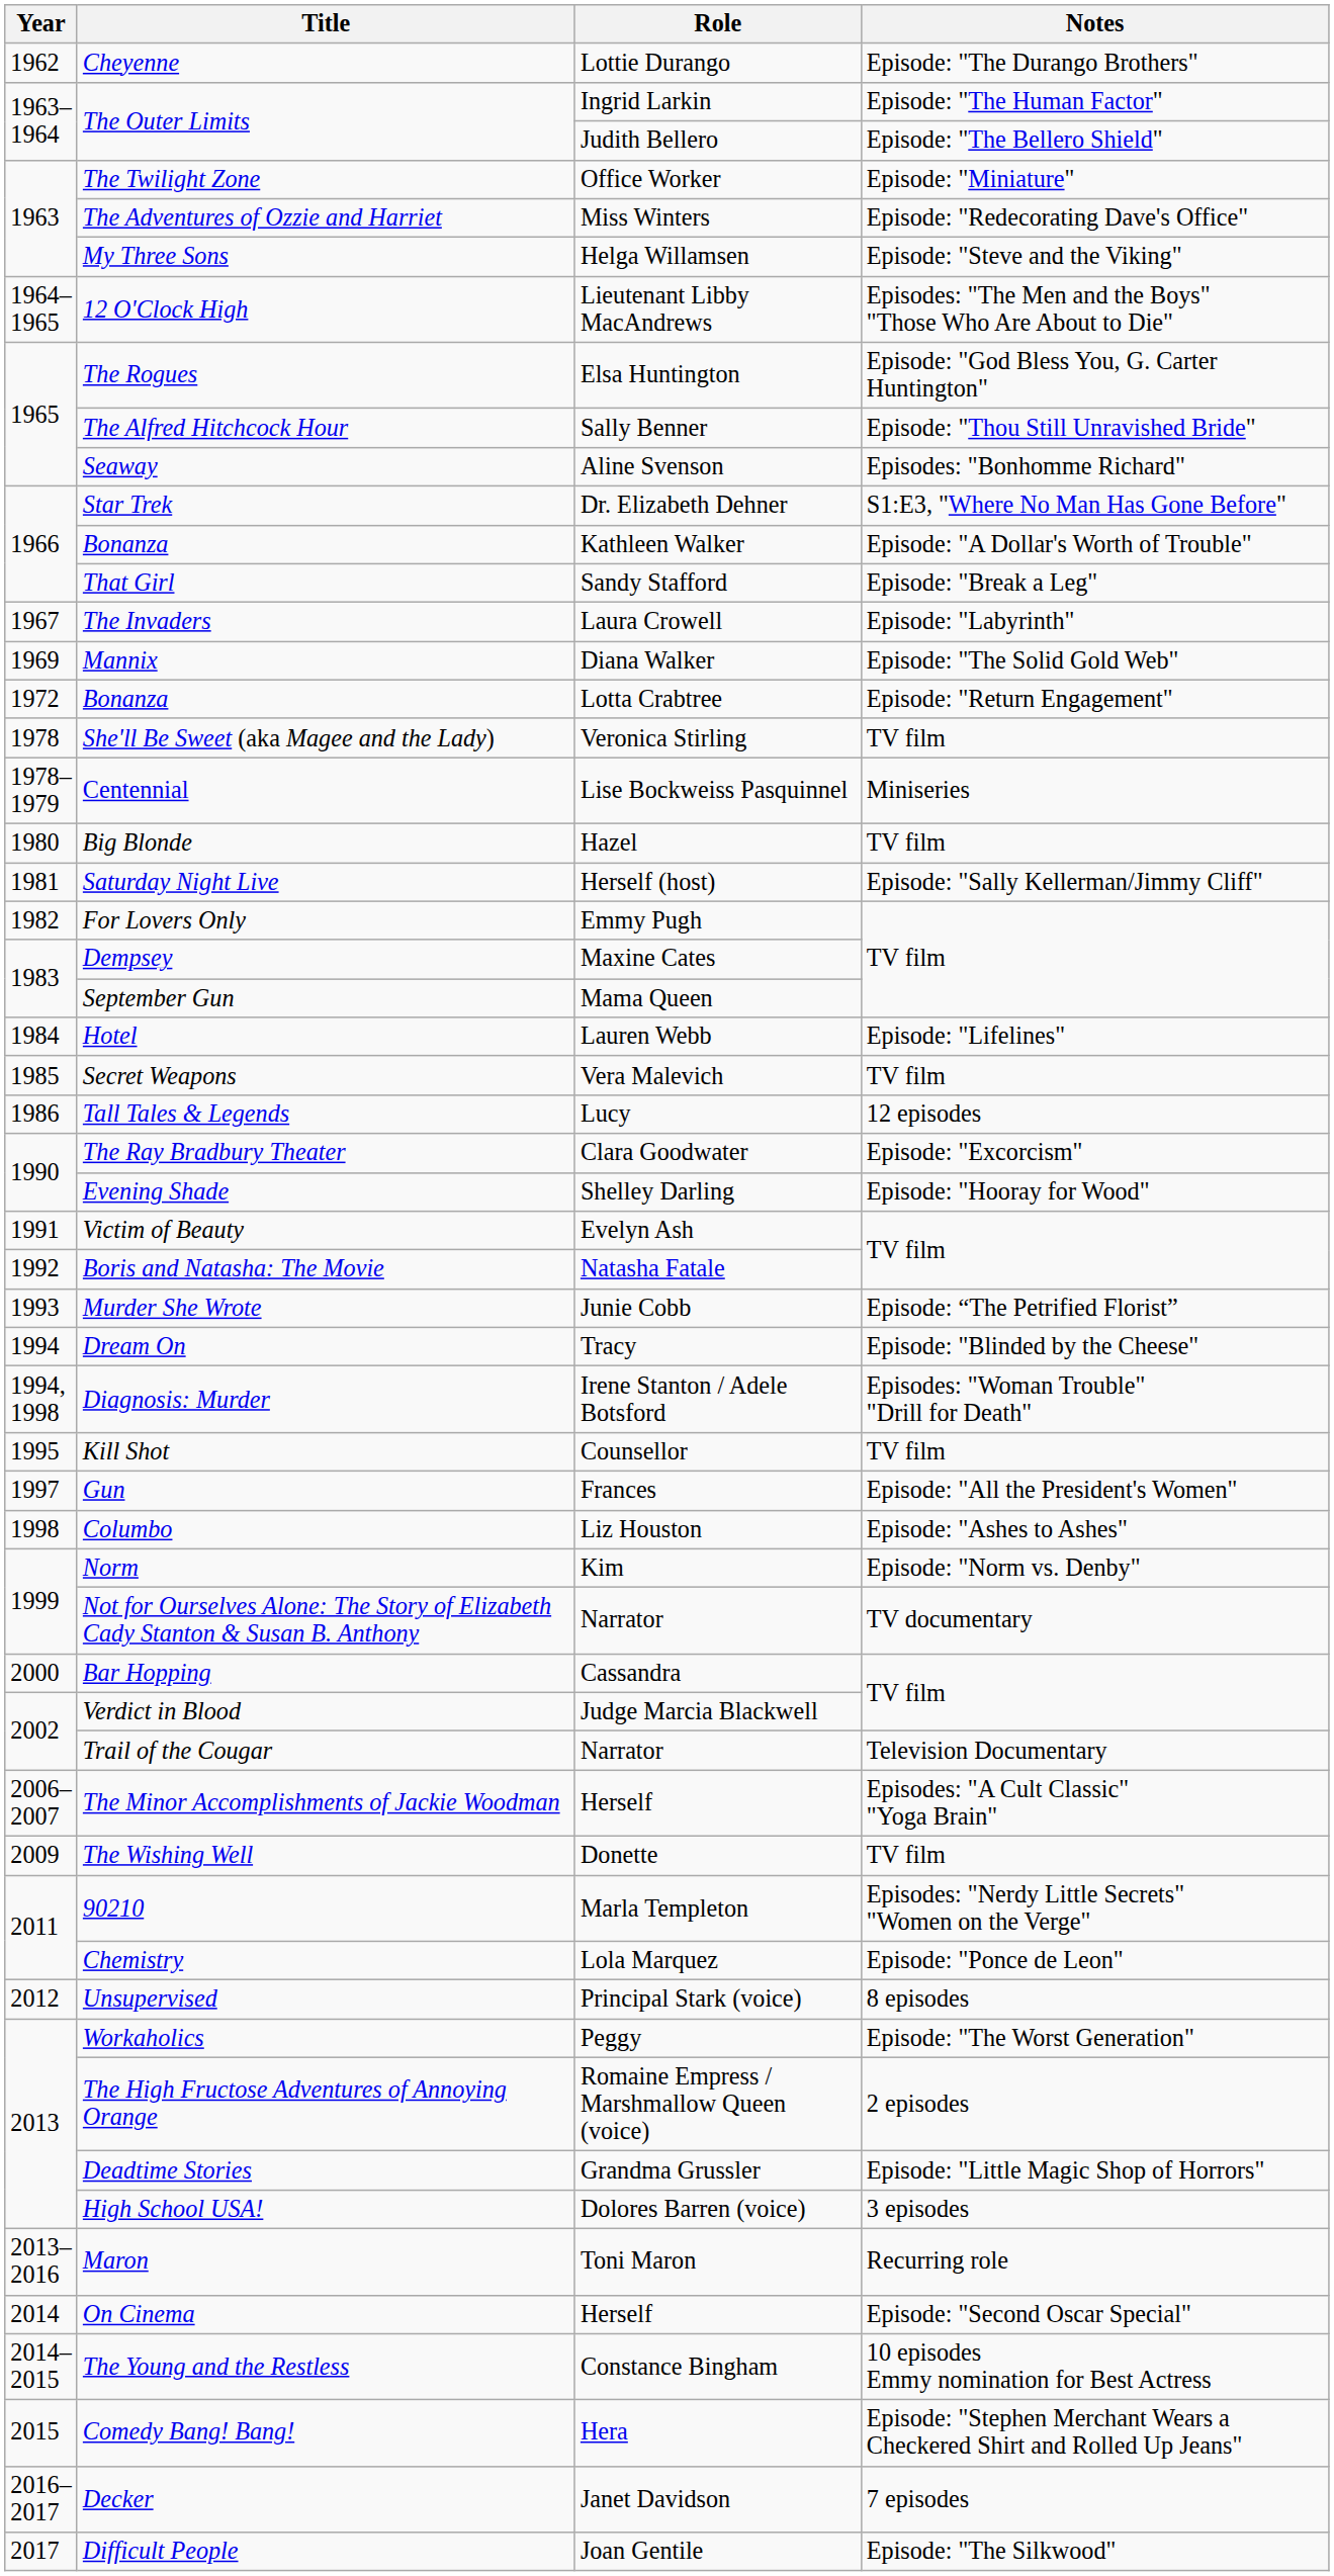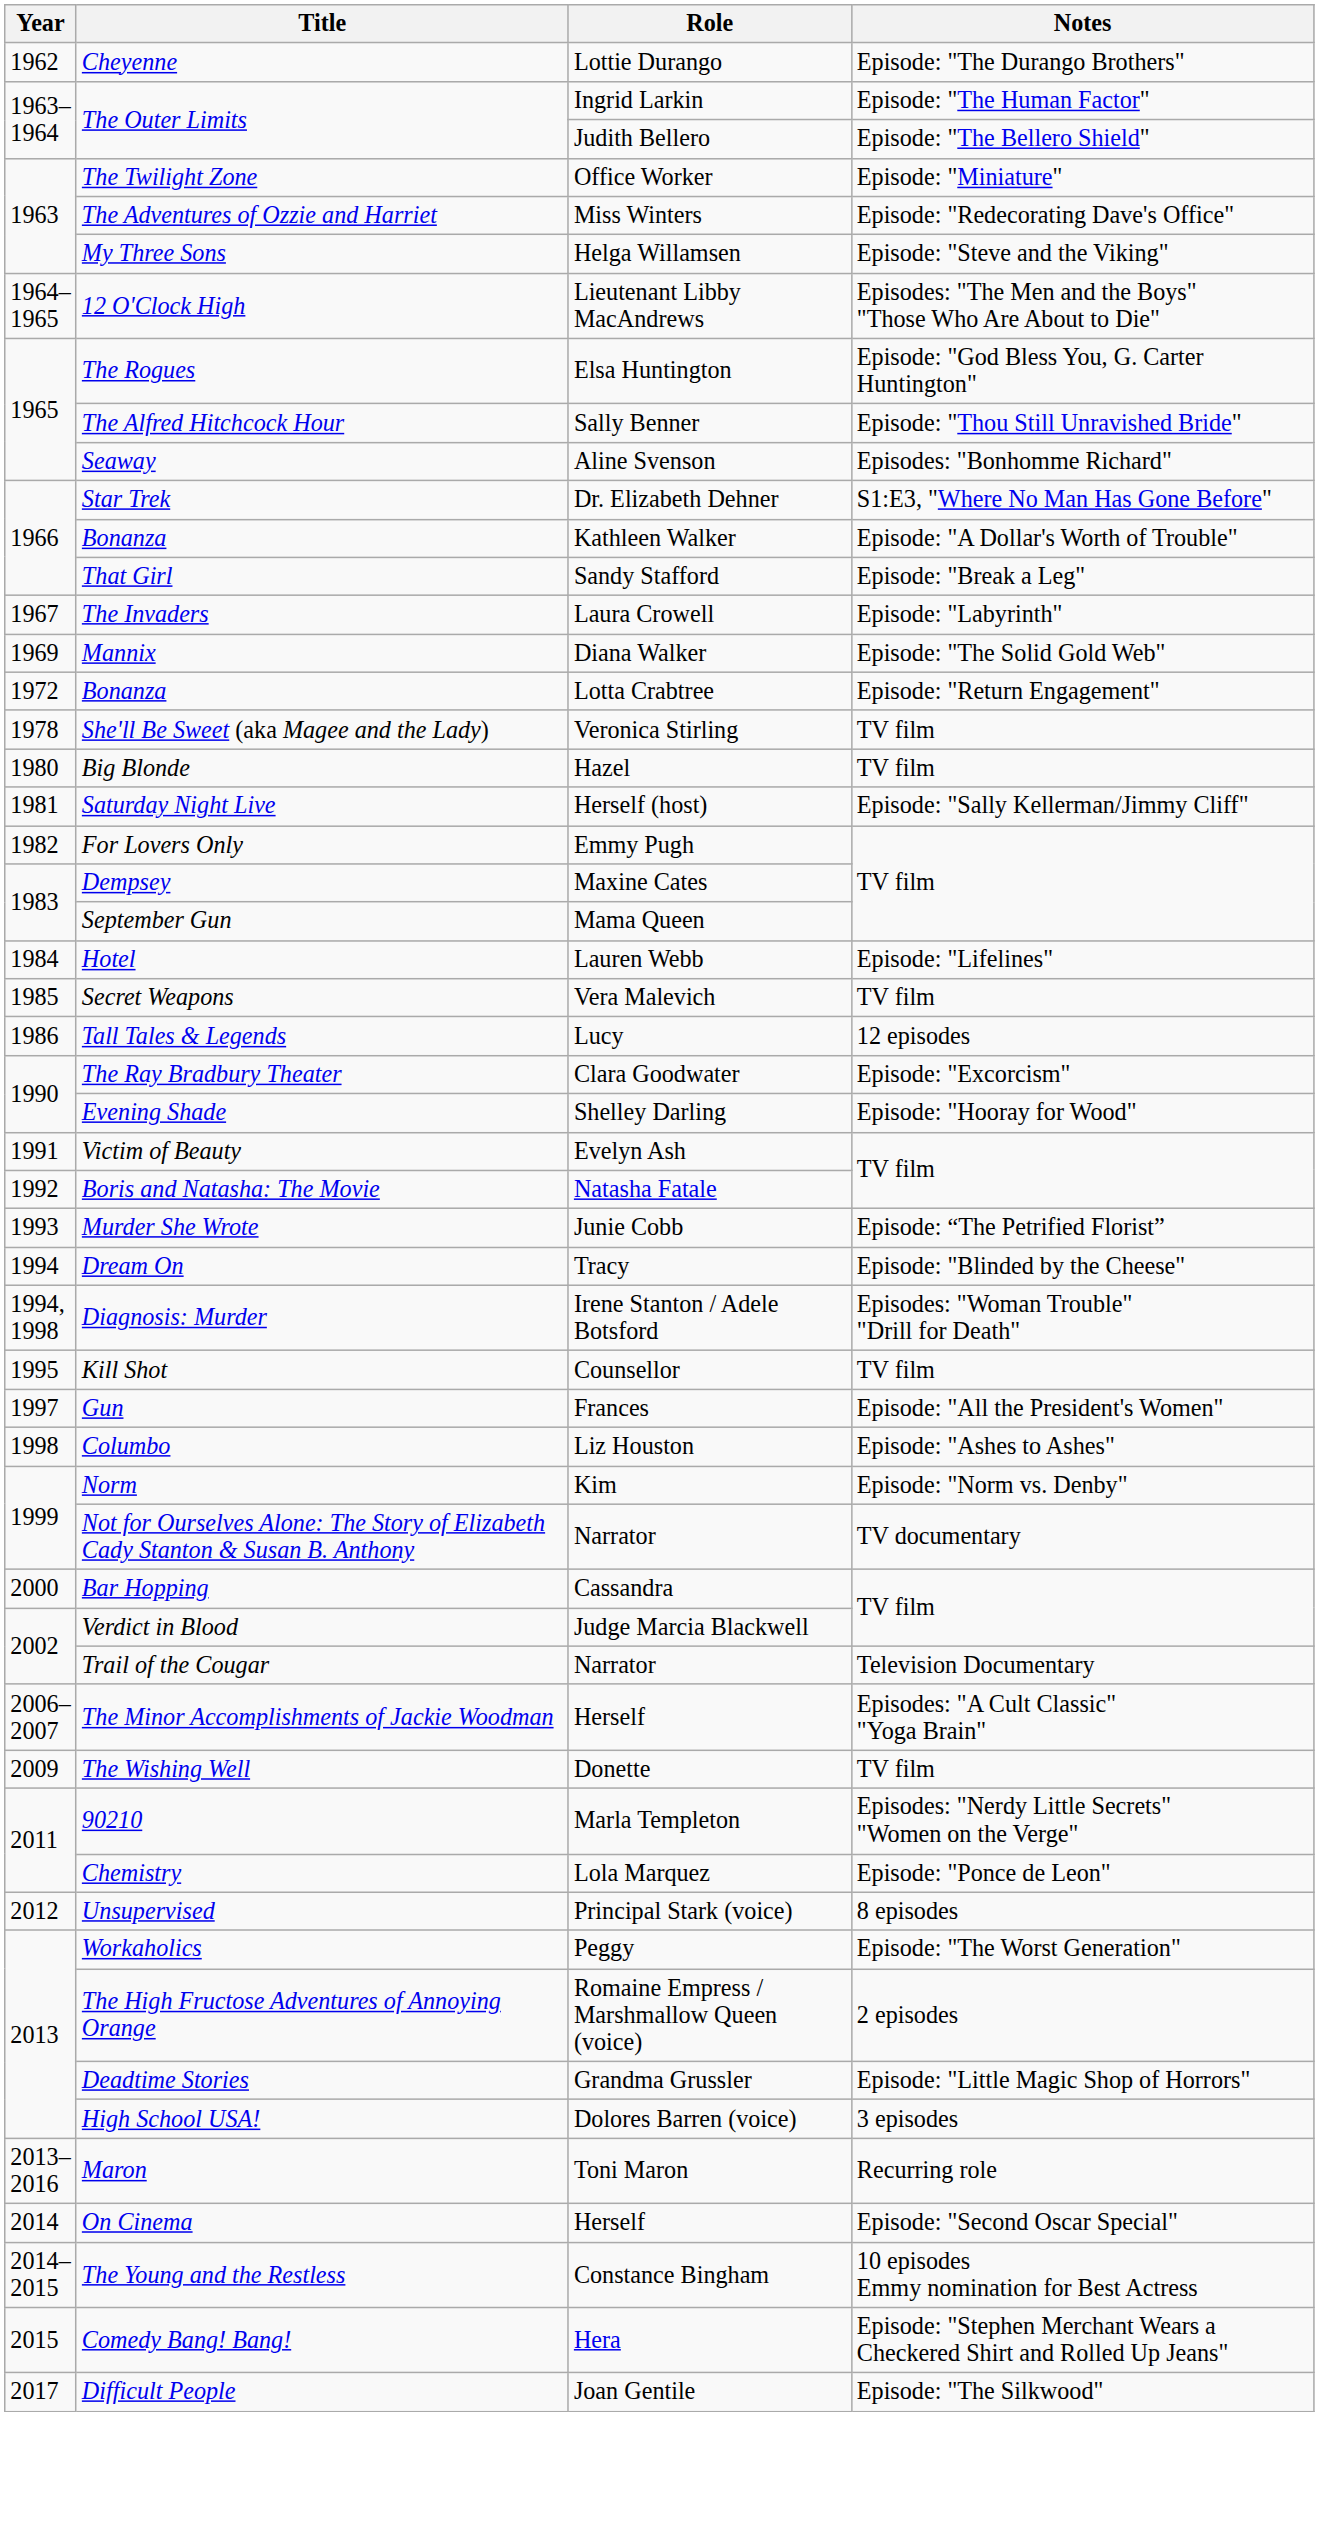- row: 1978–1979 | Centennial | Lise Bockweiss Pasquinnel | Miniseries
- row: 2016–2017 | Decker | Janet Davidson | 7 episodes
